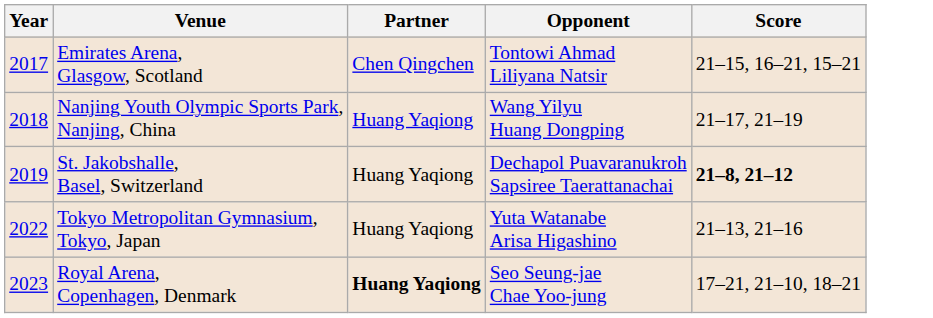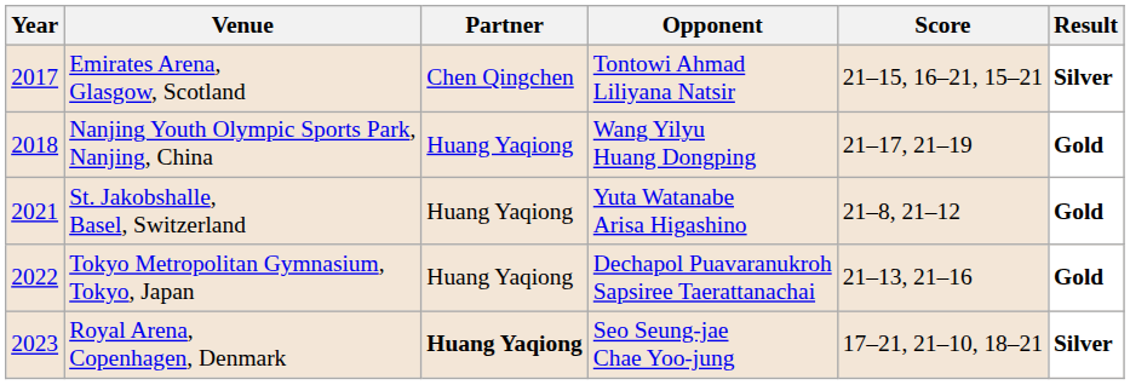+ column: Result | Silver | Gold | Gold | Gold | Silver
St. Jakobshalle, Basel, Switzerland | Year: 2019 -> 2021
St. Jakobshalle, Basel, Switzerland | Opponent: Dechapol Puavaranukroh Sapsiree Taerattanachai -> Yuta Watanabe Arisa Higashino
St. Jakobshalle, Basel, Switzerland | Score: bold -> normal
Tokyo Metropolitan Gymnasium, Tokyo, Japan | Opponent: Yuta Watanabe Arisa Higashino -> Dechapol Puavaranukroh Sapsiree Taerattanachai
